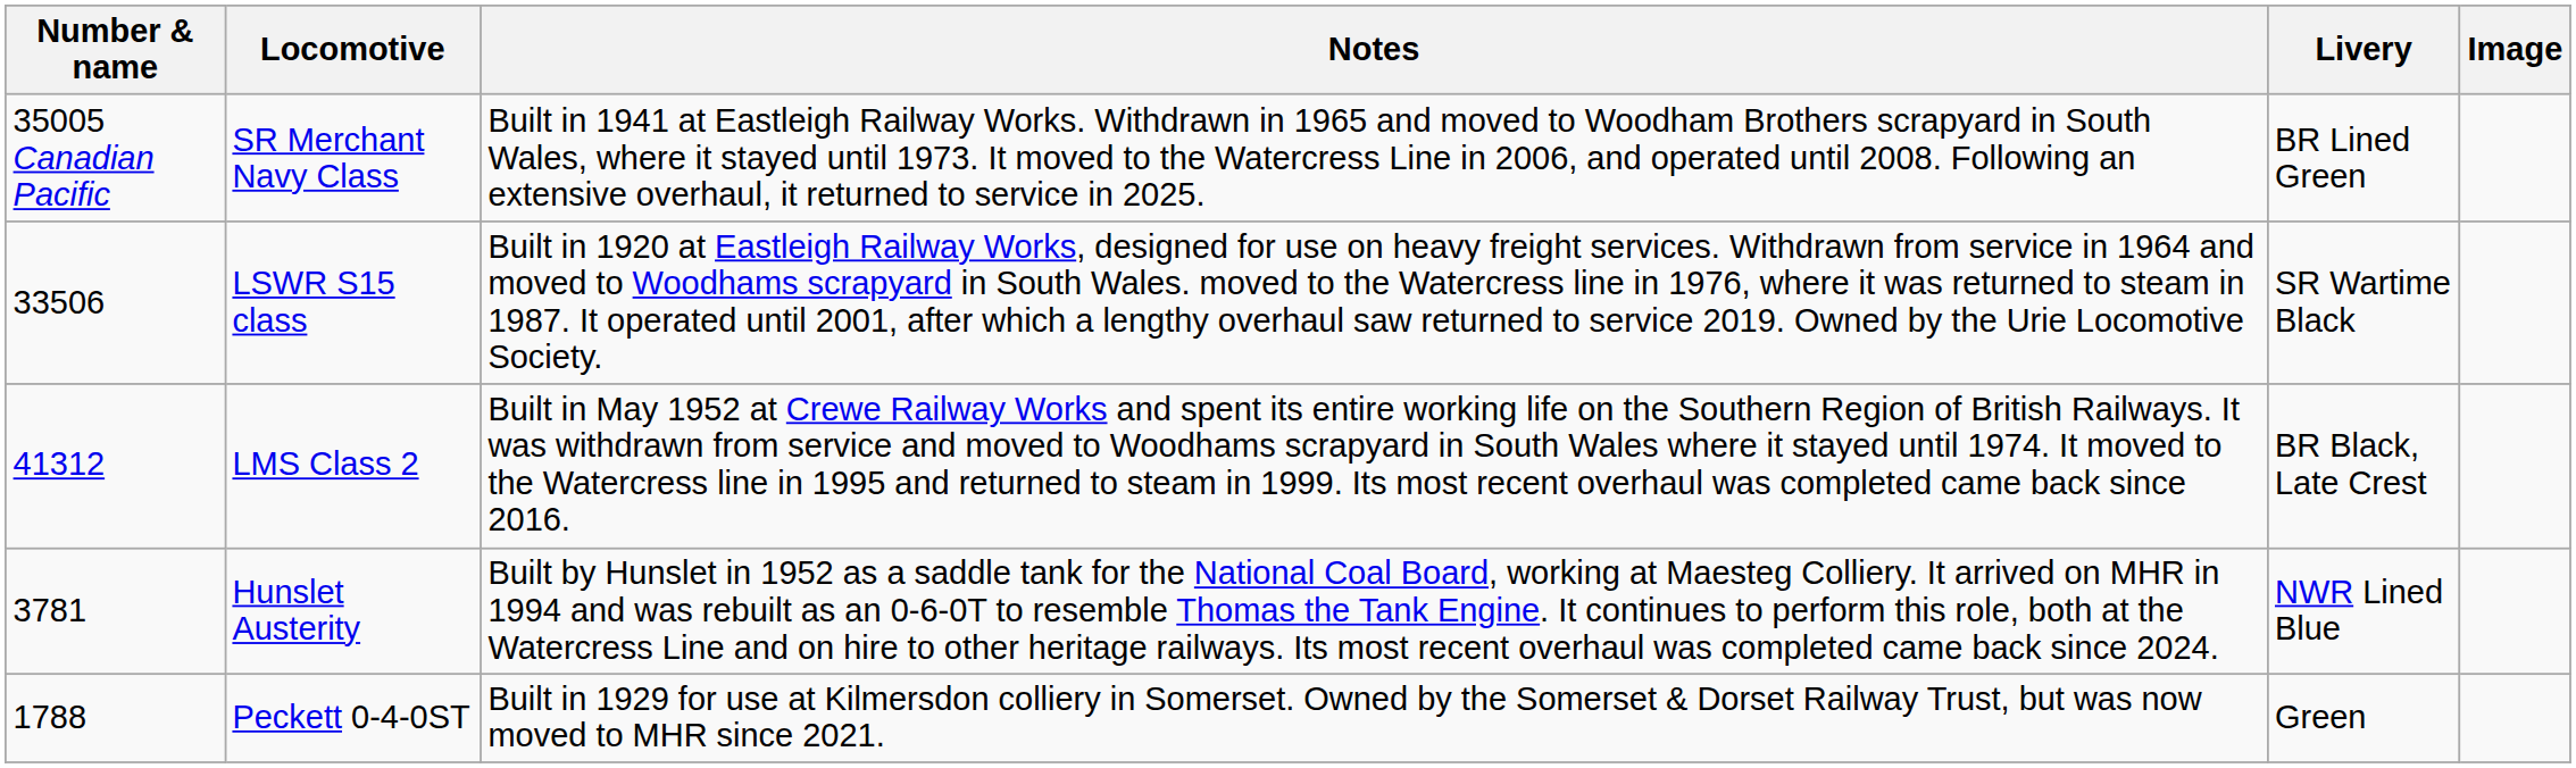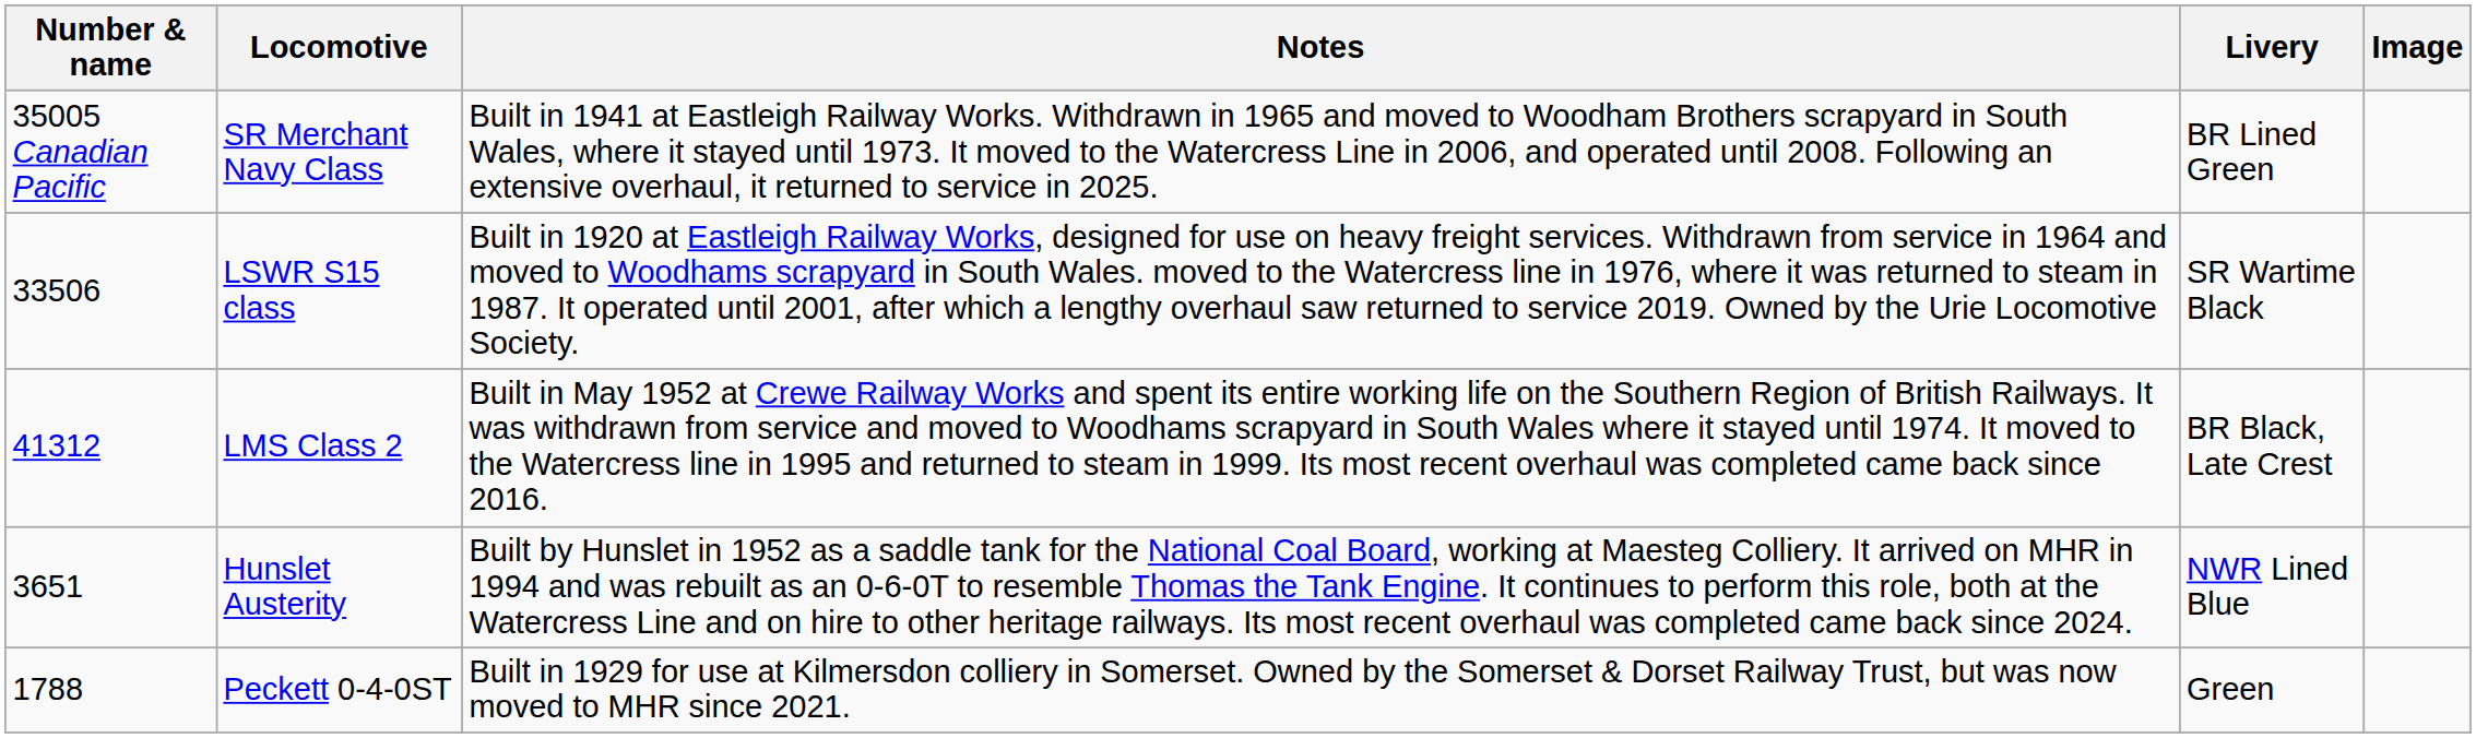Hunslet Austerity | Number & name: 3781 -> 3651
